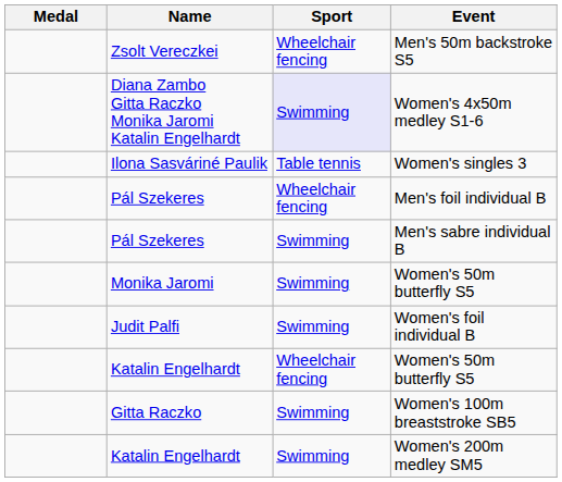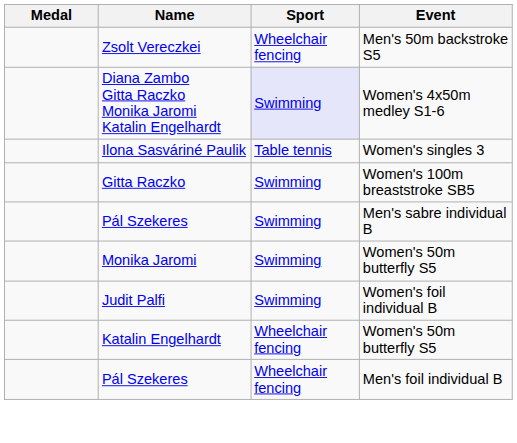rows swapped: Men's foil individual B <-> Women's 100m breaststroke SB5
- row: Katalin Engelhardt | Swimming | Women's 200m medley SM5
